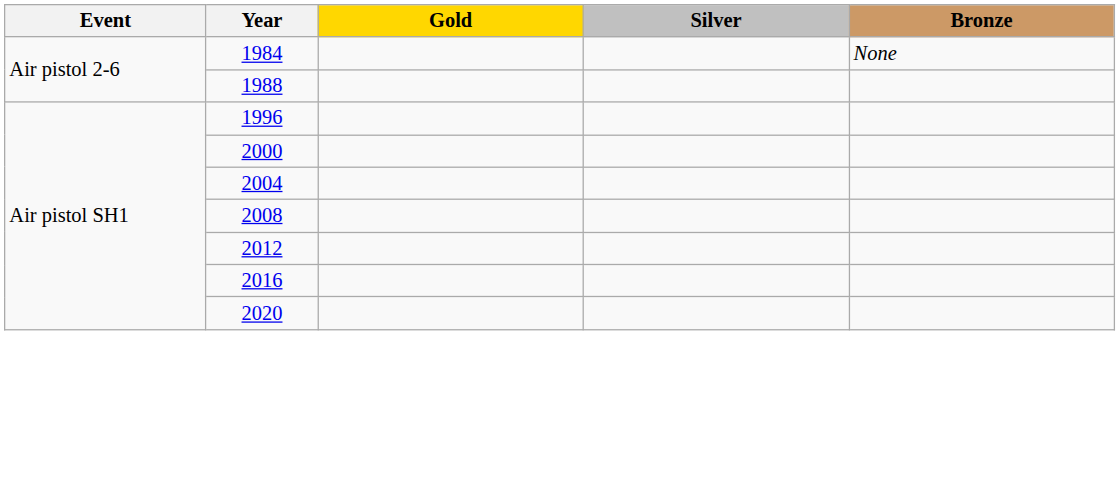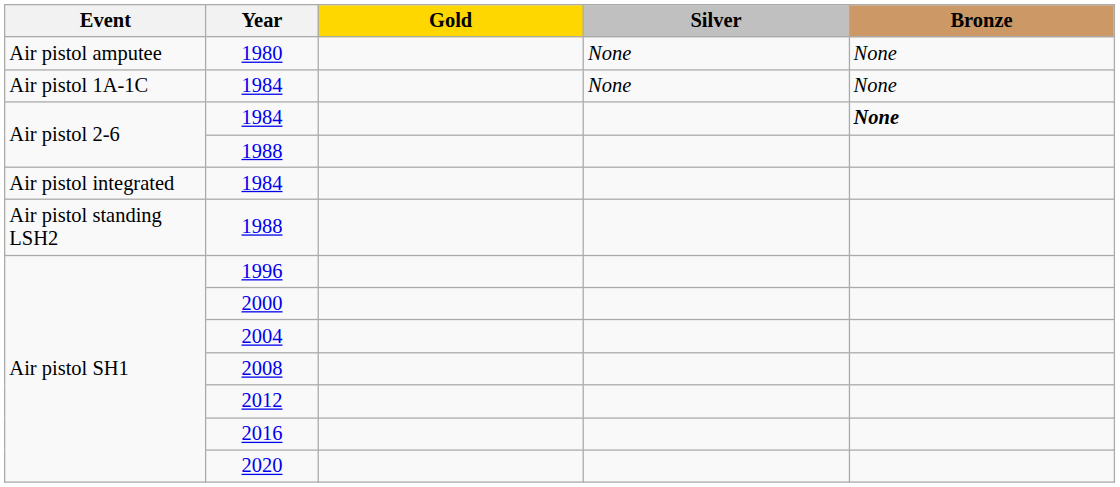+ row: Air pistol amputee | 1980 | None | None
+ row: Air pistol 1A-1C | 1984 | None | None
Air pistol 2-6 / 1984 | Bronze: normal -> bold
+ row: Air pistol integrated | 1984
+ row: Air pistol standing LSH2 | 1988
